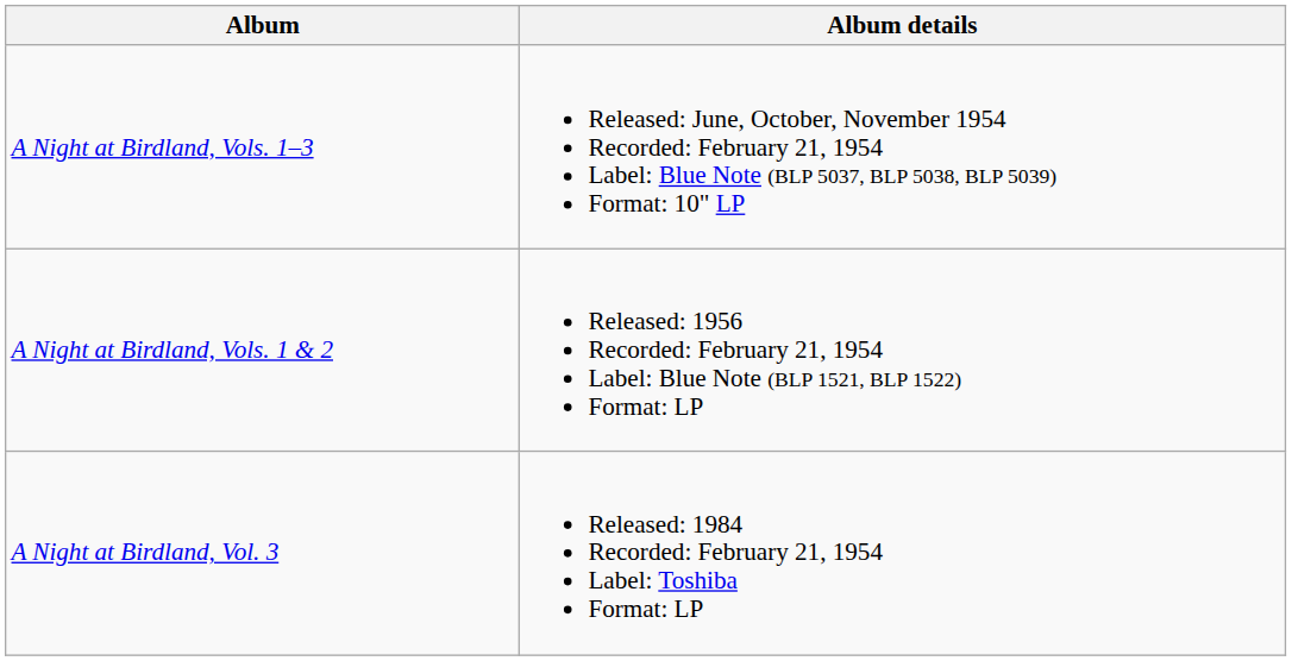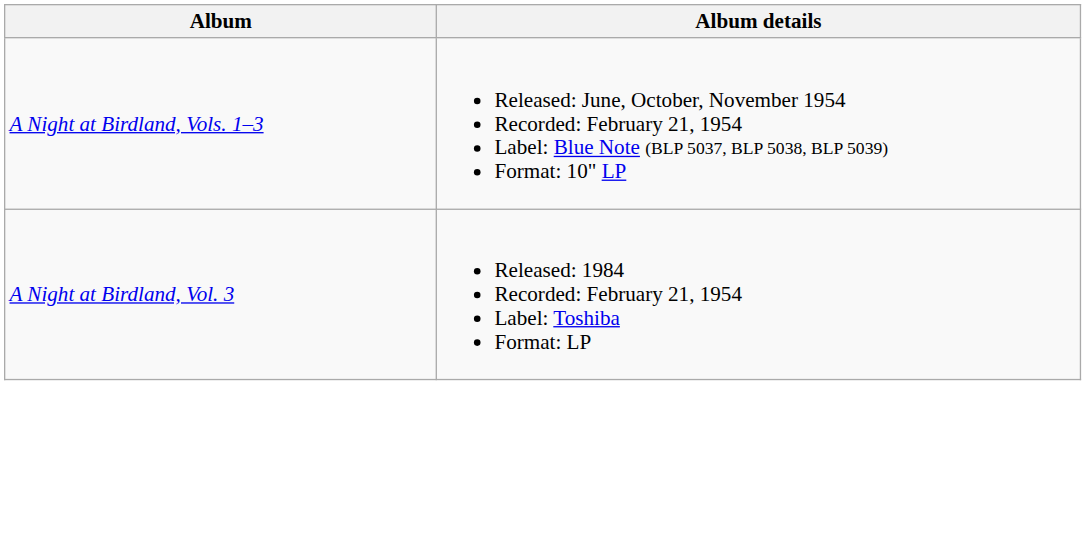- row: A Night at Birdland, Vols. 1 & 2 | Released: 1956 Recorded: February 21, 1954 Label: Blue Note (BLP 1521, BLP 1522) Format: LP
